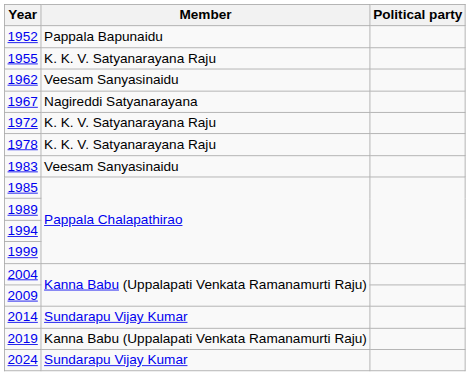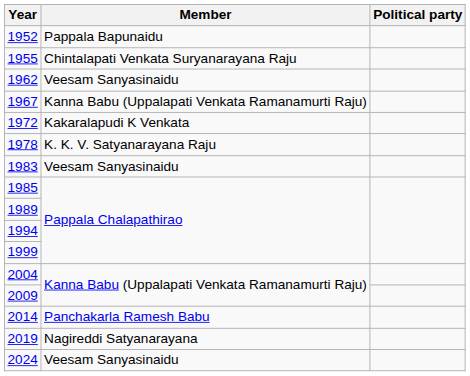1955 | Member: K. K. V. Satyanarayana Raju -> Chintalapati Venkata Suryanarayana Raju
1967 | Member: Nagireddi Satyanarayana -> Kanna Babu (Uppalapati Venkata Ramanamurti Raju)
1972 | Member: K. K. V. Satyanarayana Raju -> Kakaralapudi K Venkata
2014 | Member: Sundarapu Vijay Kumar -> Panchakarla Ramesh Babu
2019 | Member: Kanna Babu (Uppalapati Venkata Ramanamurti Raju) -> Nagireddi Satyanarayana
2024 | Member: Sundarapu Vijay Kumar -> Veesam Sanyasinaidu
